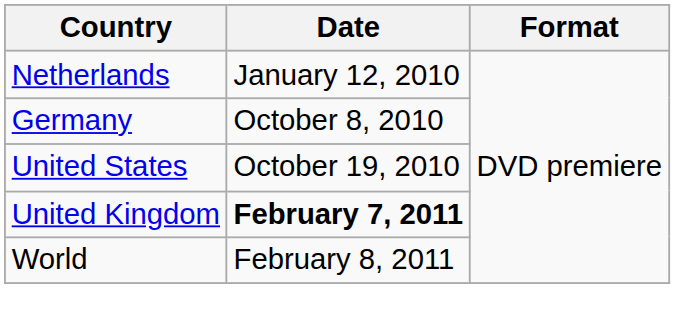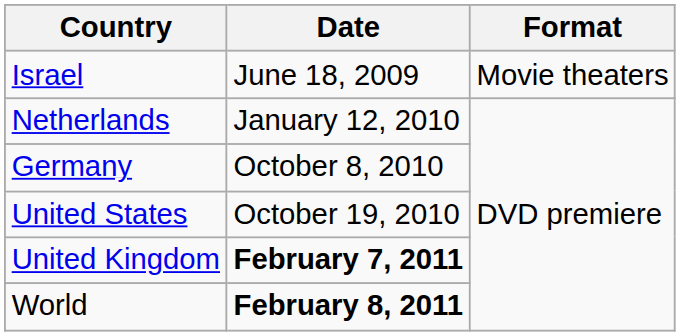+ row: Israel | June 18, 2009 | Movie theaters
World | Date: normal -> bold
